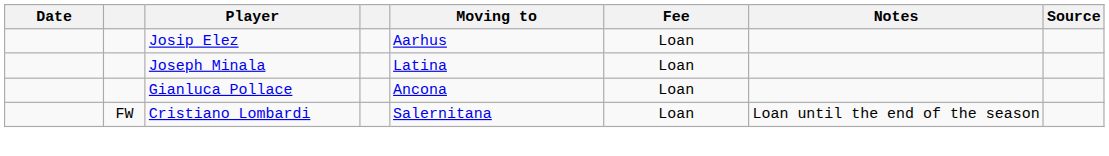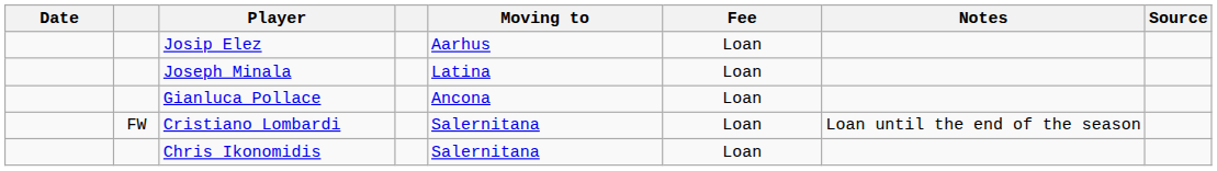+ row: Chris Ikonomidis | Salernitana | Loan
